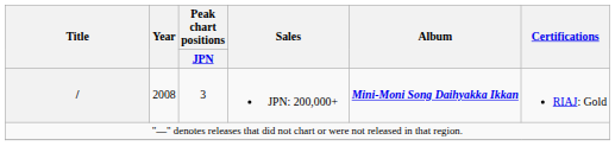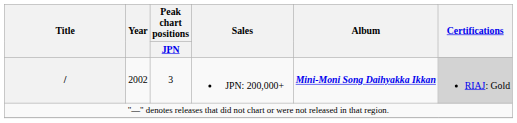/ | Year: 2008 -> 2002
/ | Certifications: no background -> lightgrey background
